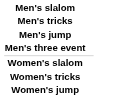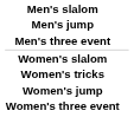- row: Men's tricks
+ row: Women's three event
